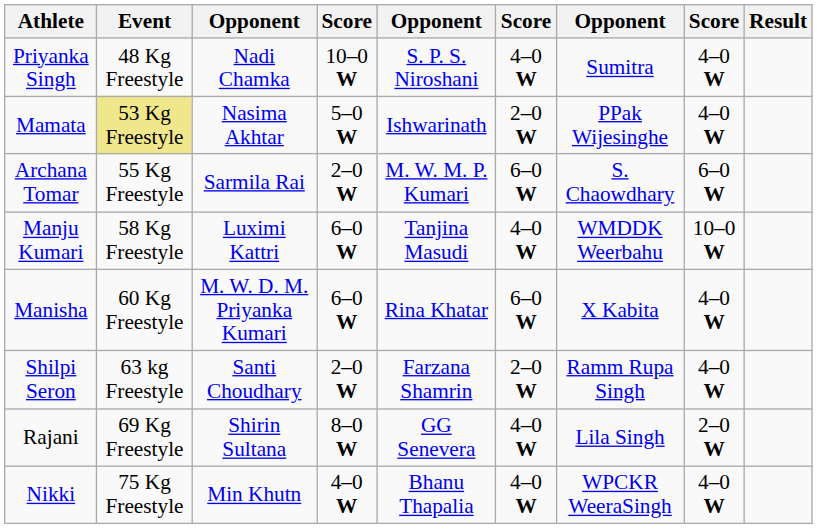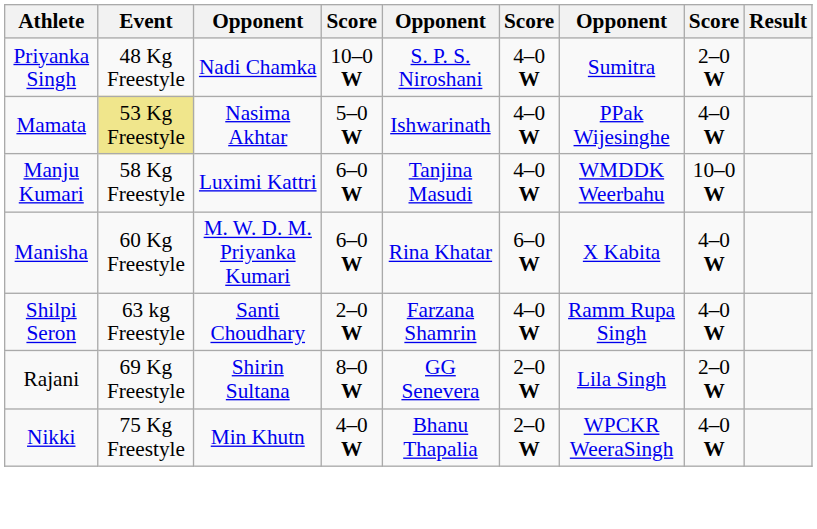Priyanka Singh | column 8: 4–0 W -> 2–0 W
Mamata | column 6: 2–0 W -> 4–0 W
- row: Archana Tomar | 55 Kg Freestyle | Sarmila Rai | 2–0 W | M. W. M. P. Kumari | 6–0 W | S. Chaowdhary | 6–0 W
Shilpi Seron | column 6: 2–0 W -> 4–0 W
Rajani | column 6: 4–0 W -> 2–0 W
Nikki | column 6: 4–0 W -> 2–0 W
